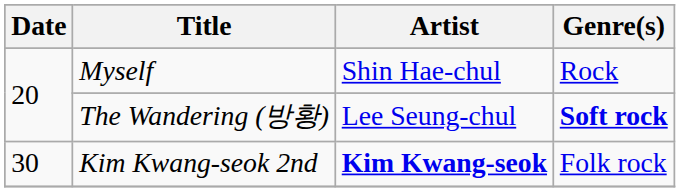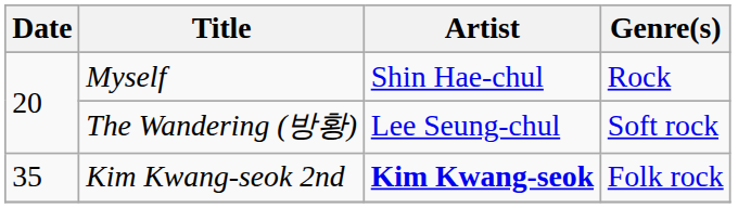The Wandering (방황) | Genre(s): bold -> normal
Kim Kwang-seok 2nd | Date: 30 -> 35
